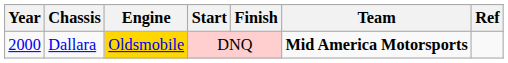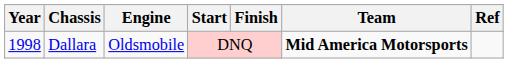Dallara | Year: 2000 -> 1998
Dallara | Engine: gold background -> no background
